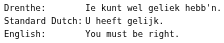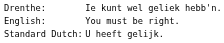rows swapped: Standard Dutch: <-> English:
